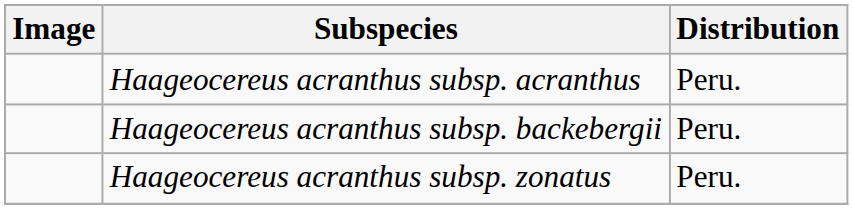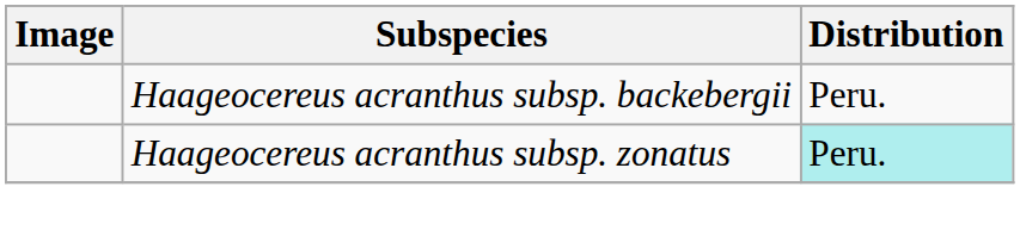- row: Haageocereus acranthus subsp. acranthus | Peru.
Haageocereus acranthus subsp. zonatus | Distribution: no background -> paleturquoise background
